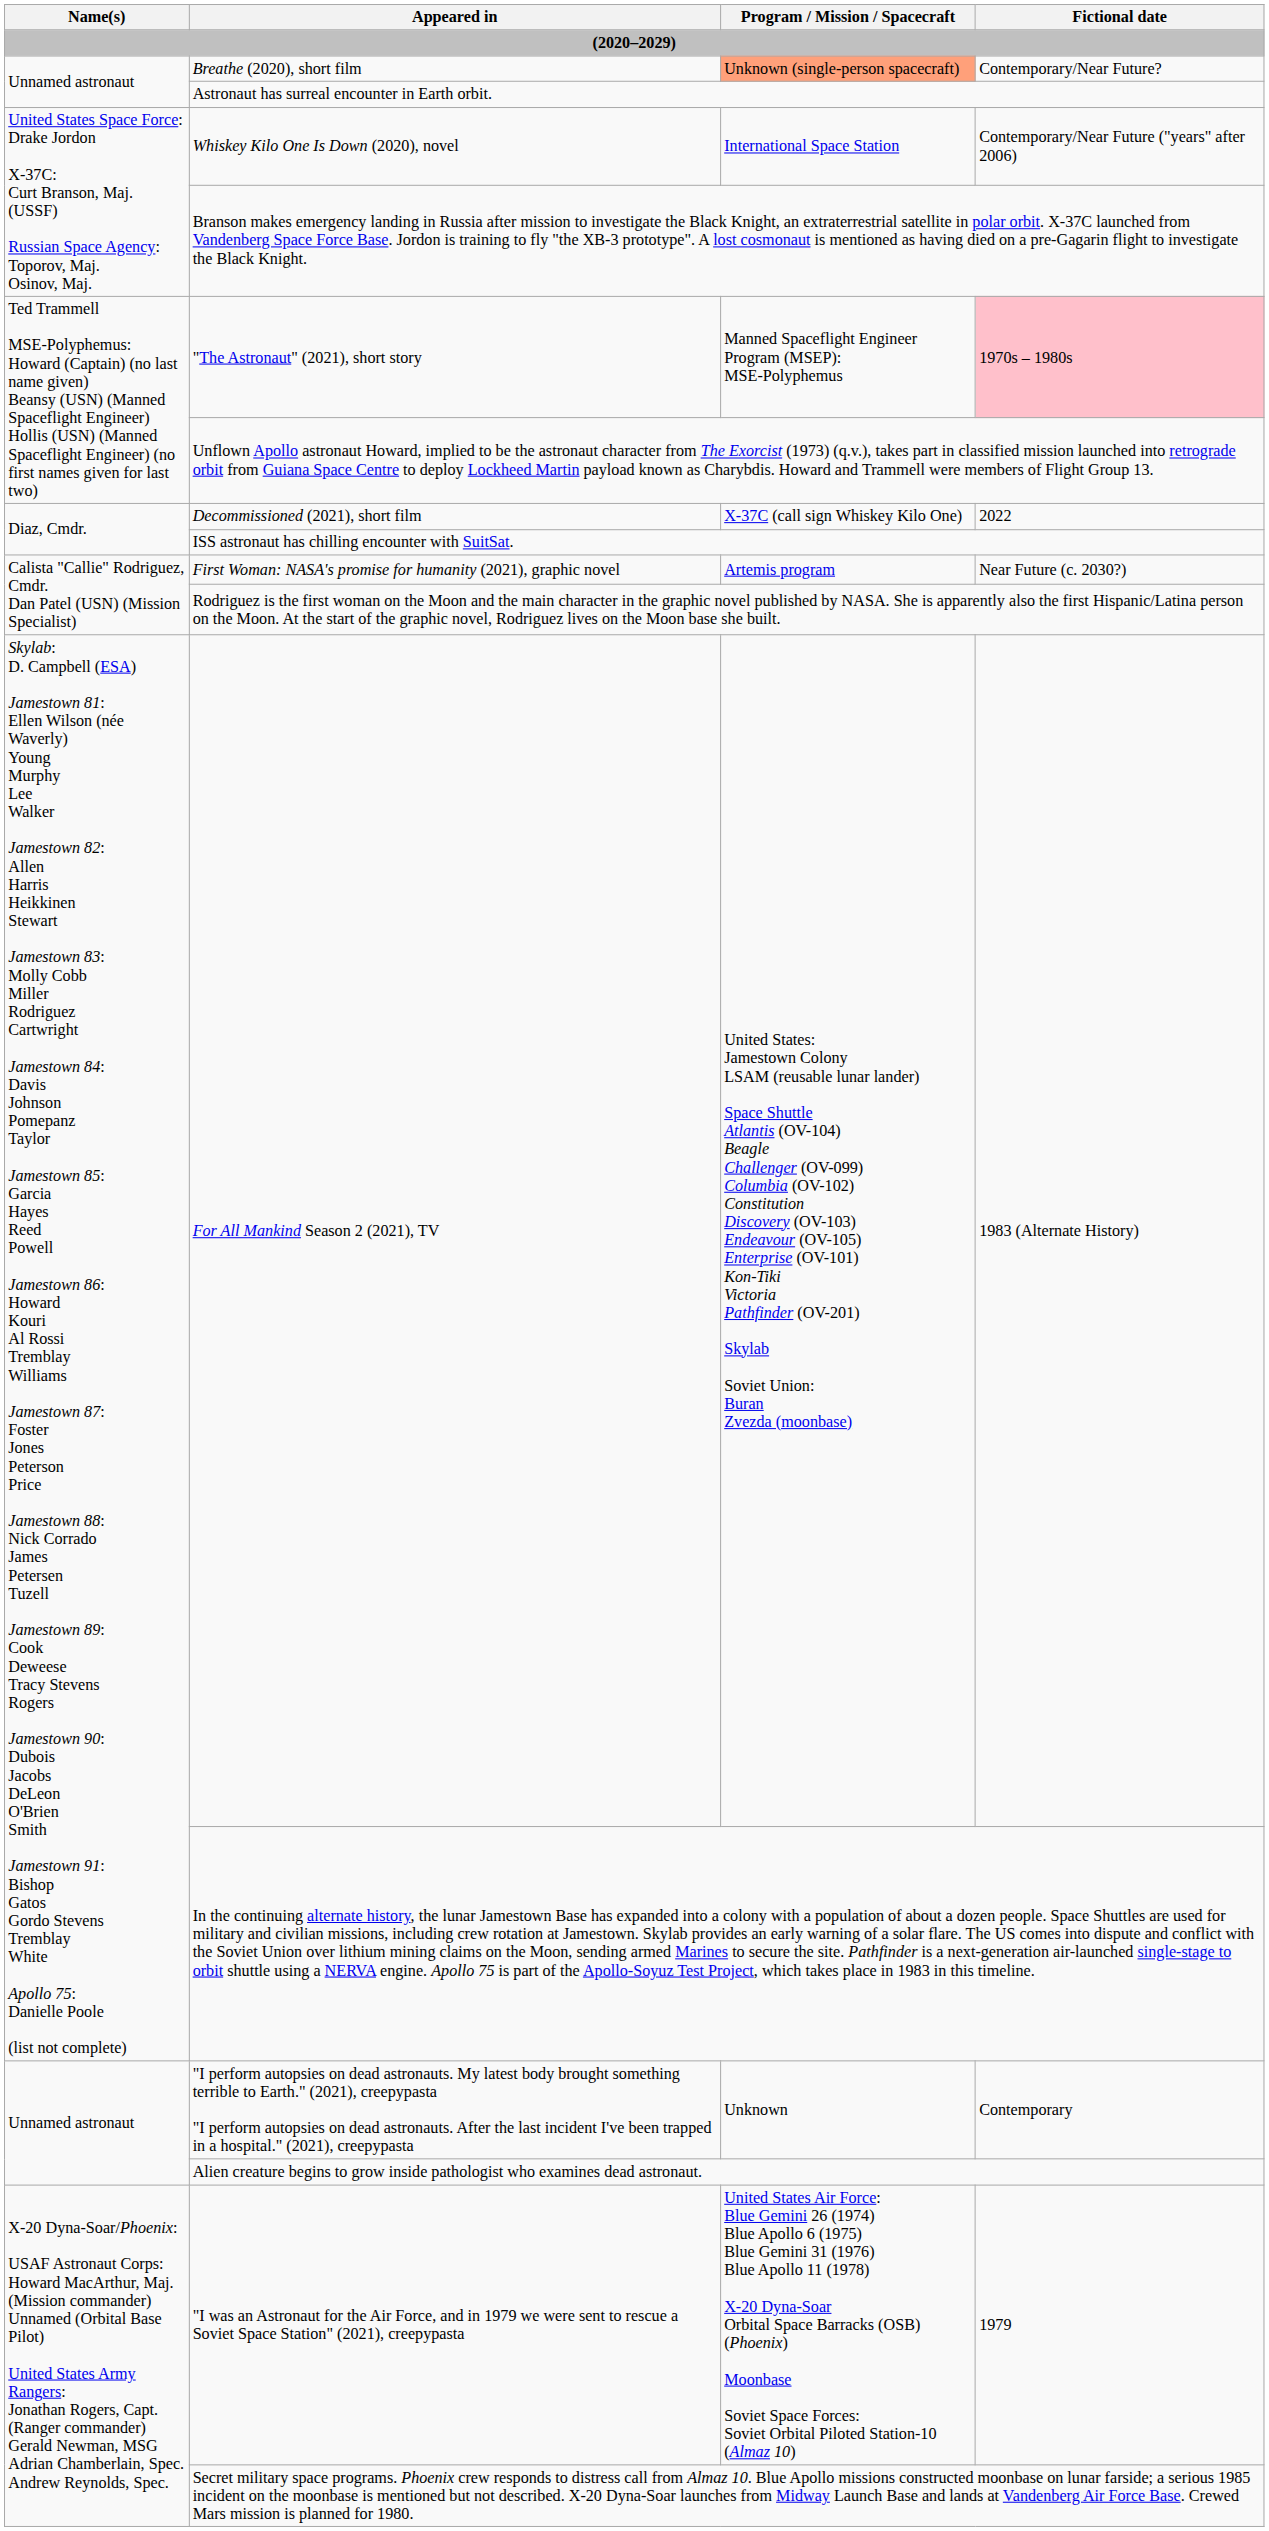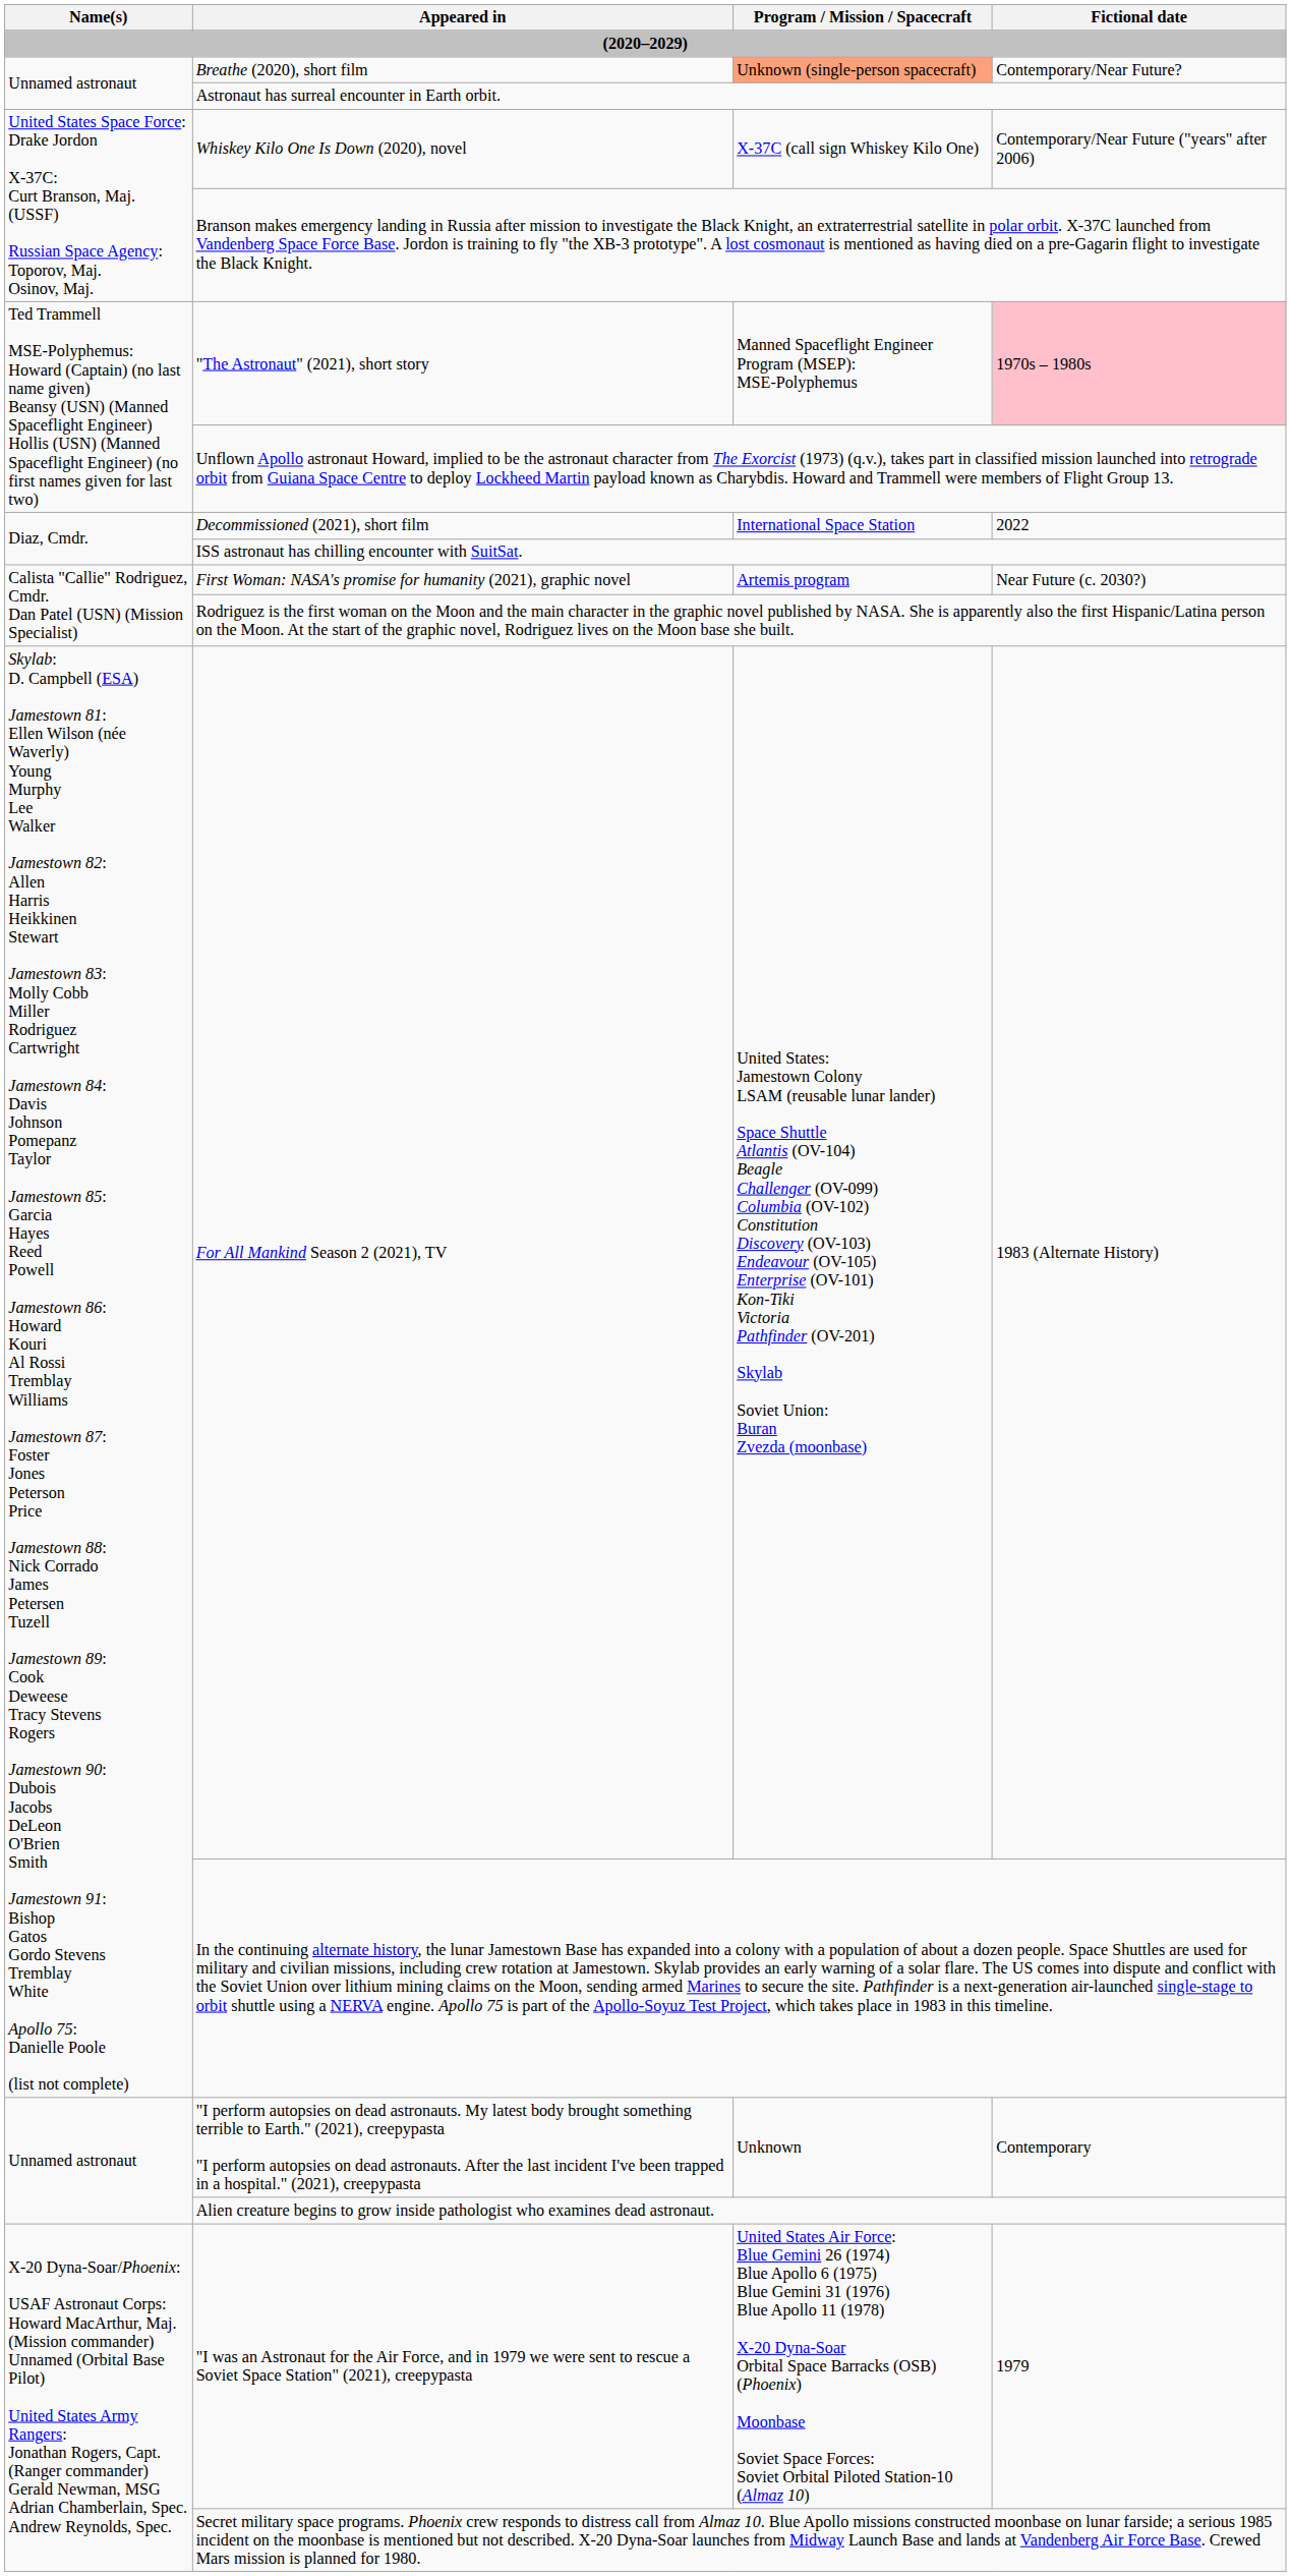Whiskey Kilo One Is Down (2020), novel | Program / Mission / Spacecraft: International Space Station -> X-37C (call sign Whiskey Kilo One)
Decommissioned (2021), short film | Program / Mission / Spacecraft: X-37C (call sign Whiskey Kilo One) -> International Space Station
